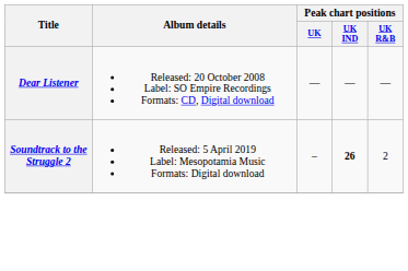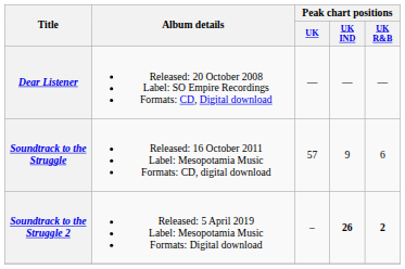+ row: Soundtrack to the Struggle | Released: 16 October 2011 Label: Mesopotamia Music Formats: CD, digital download | 57 | 9 | 6
Soundtrack to the Struggle 2 | Peak chart positions / UK R&B: normal -> bold
